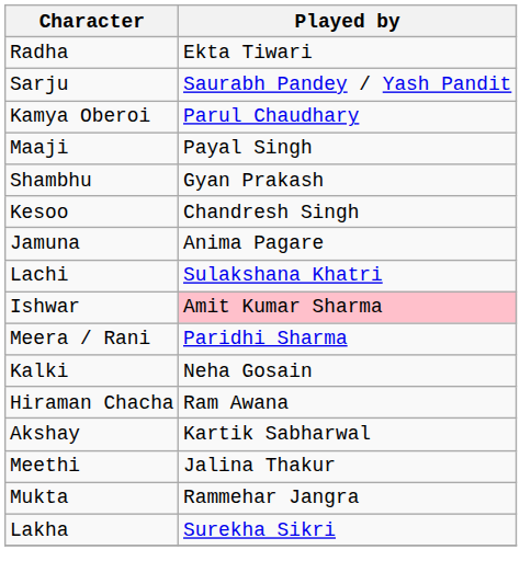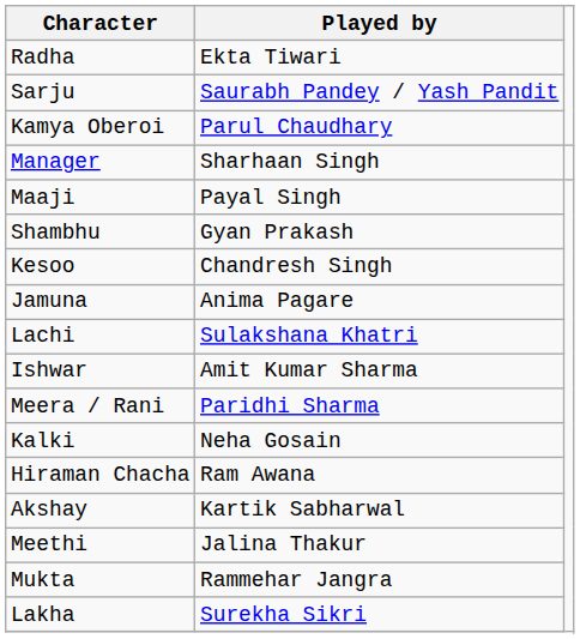+ row: Manager | Sharhaan Singh
Ishwar | Played by: pink background -> no background
